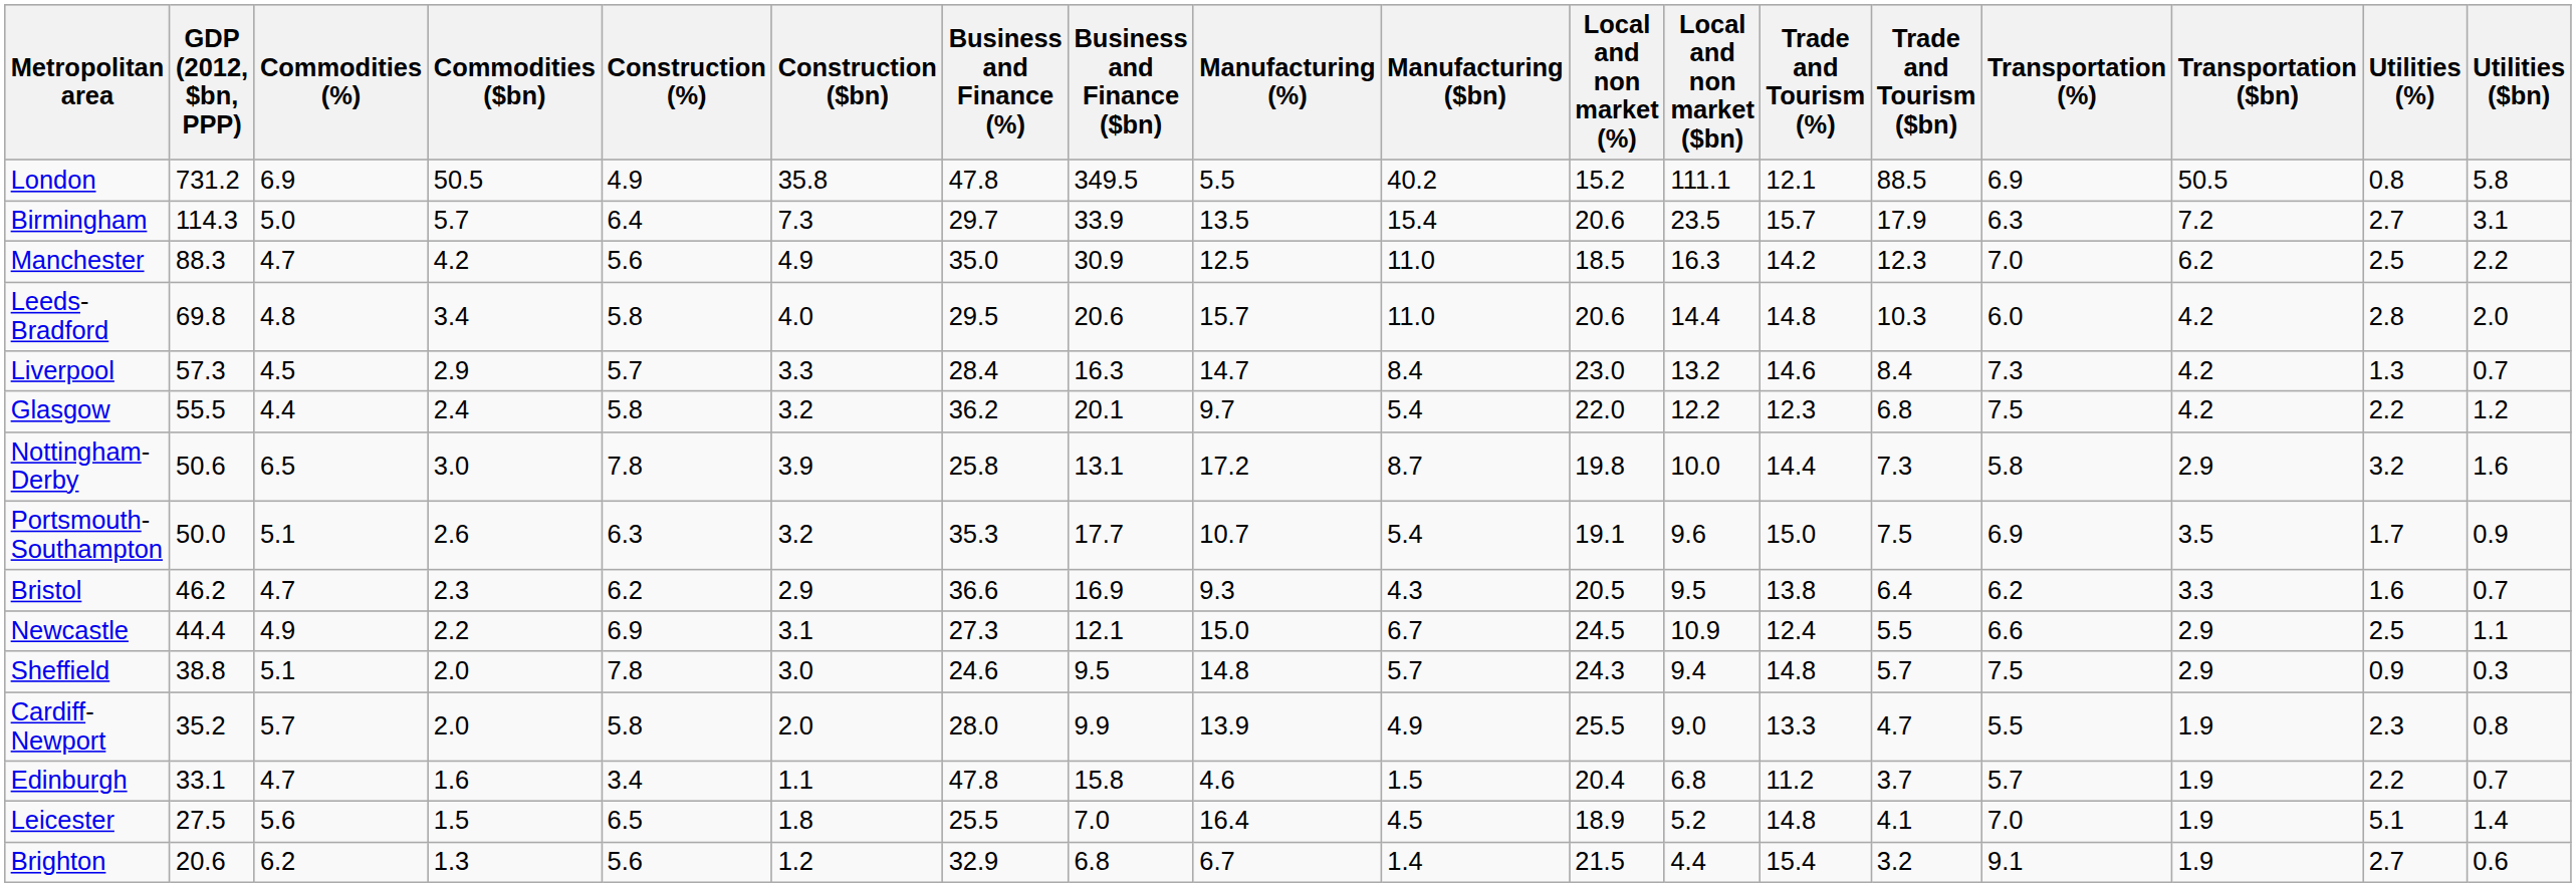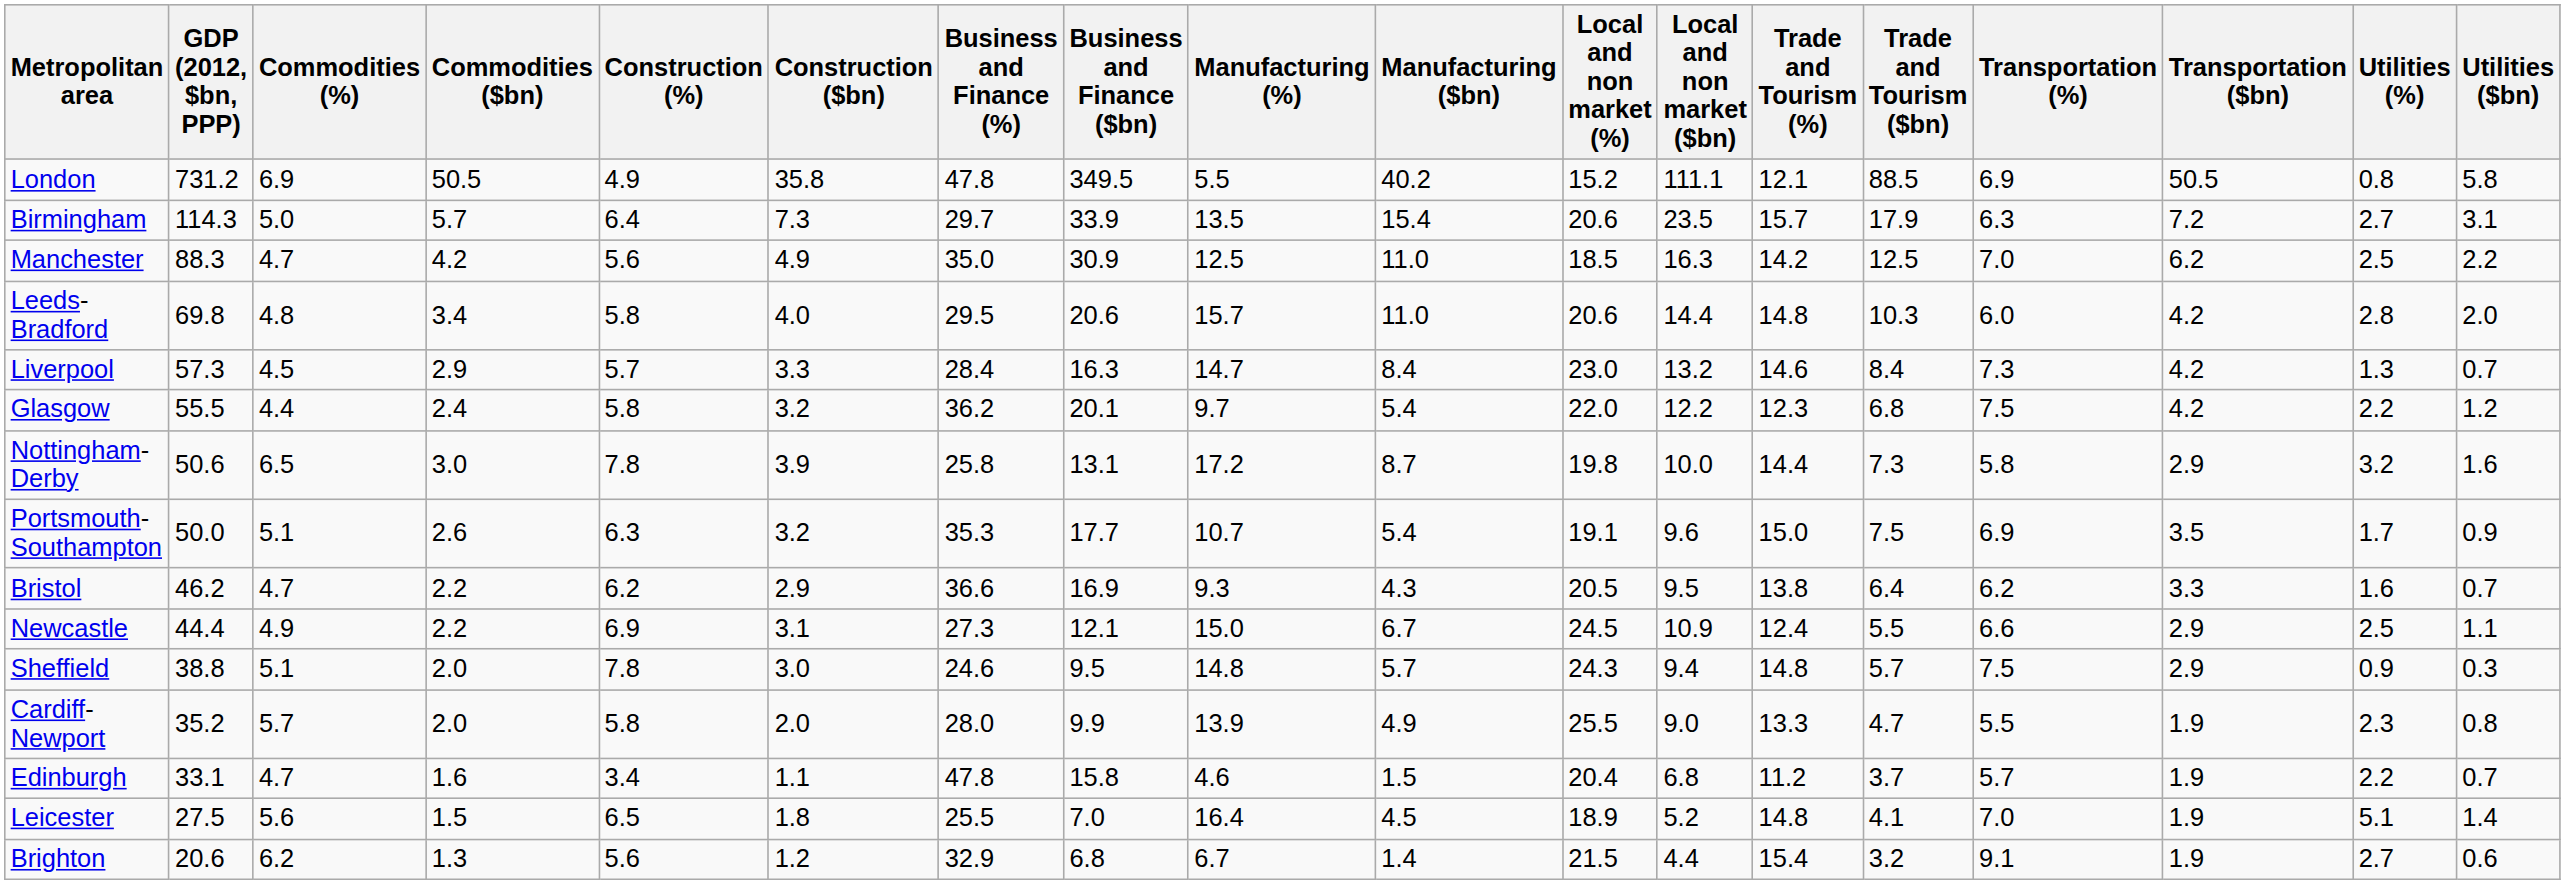Manchester | Trade and Tourism ($bn): 12.3 -> 12.5
Bristol | Commodities ($bn): 2.3 -> 2.2
